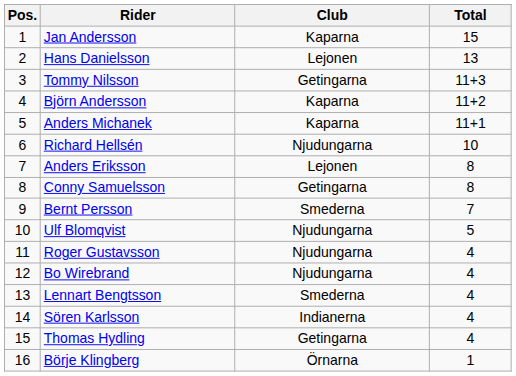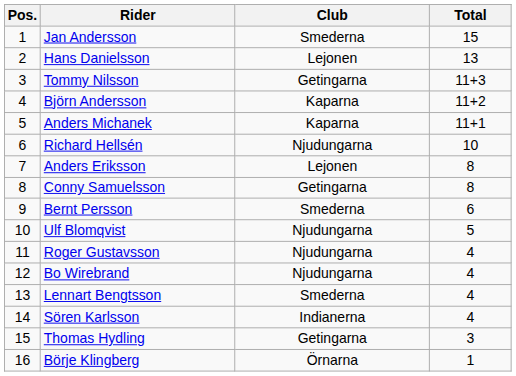Jan Andersson | Club: Kaparna -> Smederna
Bernt Persson | Total: 7 -> 6
Thomas Hydling | Total: 4 -> 3
